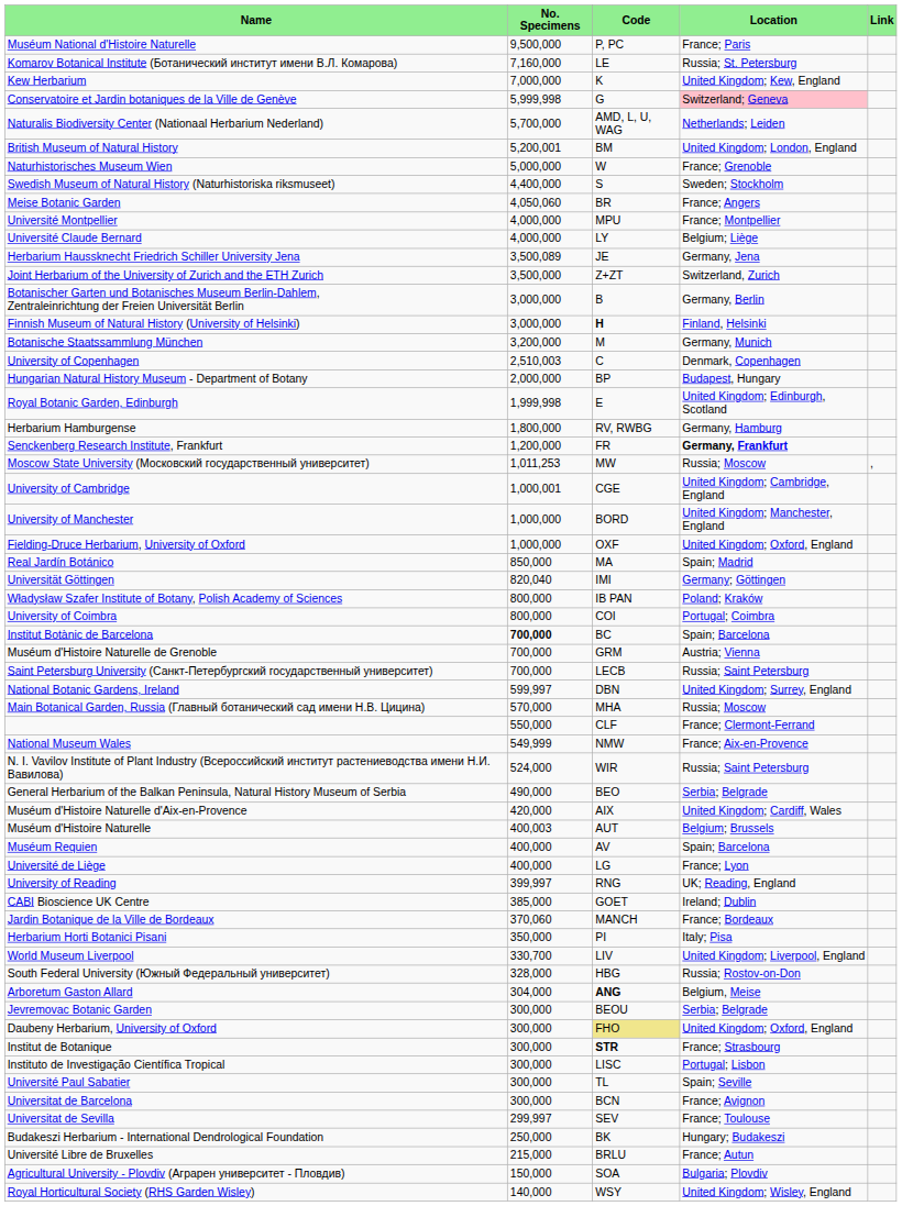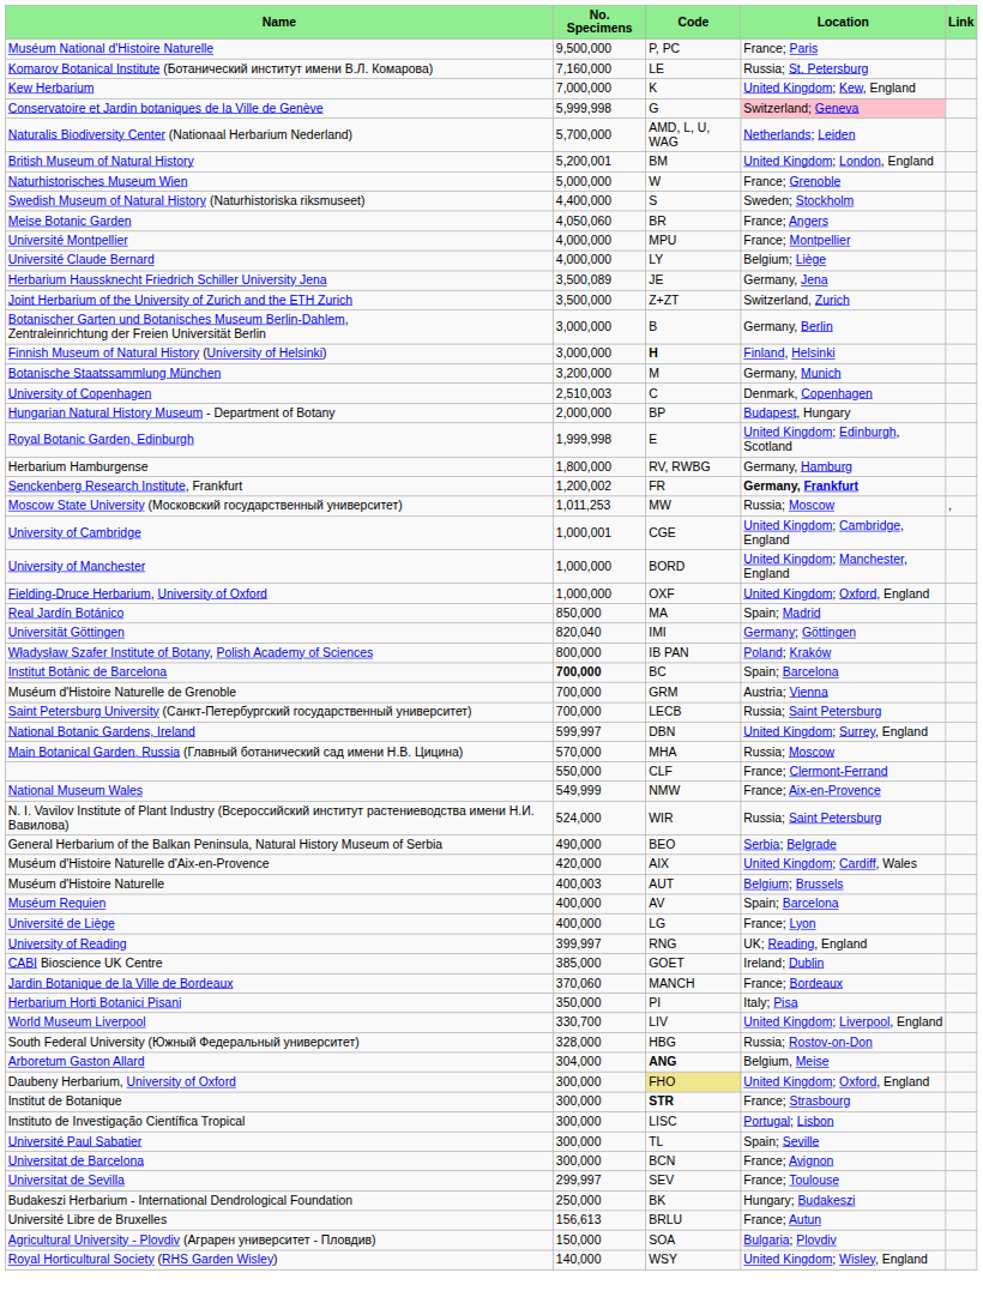Senckenberg Research Institute, Frankfurt | No. Specimens: 1,200,000 -> 1,200,002
- row: University of Coimbra | 800,000 | COI | Portugal; Coimbra
- row: Jevremovac Botanic Garden | 300,000 | BEOU | Serbia; Belgrade
Université Libre de Bruxelles | No. Specimens: 215,000 -> 156,613
